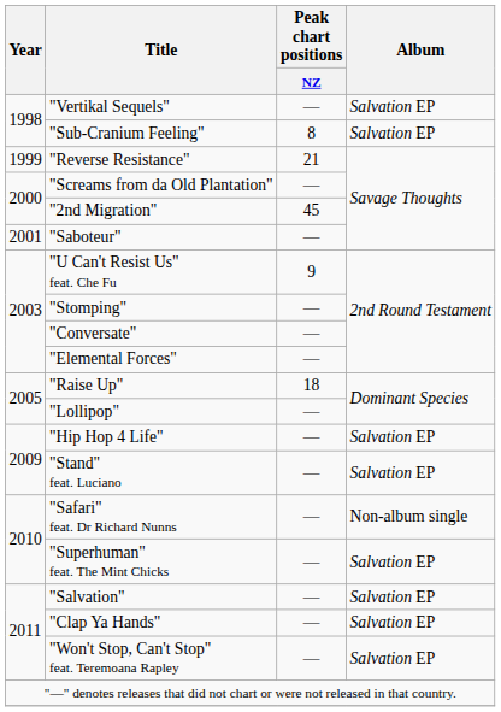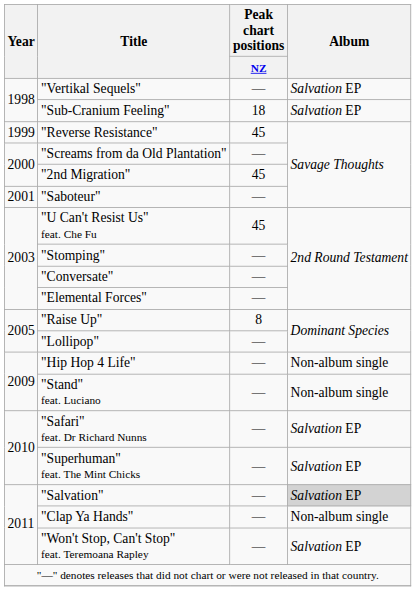"Sub-Cranium Feeling" | Peak chart positions / NZ: 8 -> 18
"Reverse Resistance" | Peak chart positions / NZ: 21 -> 45
"U Can't Resist Us" feat. Che Fu | Peak chart positions / NZ: 9 -> 45
"Raise Up" | Peak chart positions / NZ: 18 -> 8
"Hip Hop 4 Life" | Album: Salvation EP -> Non-album single
"Stand" feat. Luciano | Album: Salvation EP -> Non-album single
"Safari" feat. Dr Richard Nunns | Album: Non-album single -> Salvation EP
"Salvation" | Album: no background -> lightgrey background
"Clap Ya Hands" | Album: Salvation EP -> Non-album single
